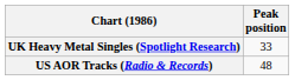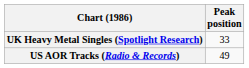US AOR Tracks (Radio & Records) | Peak position: 48 -> 49
